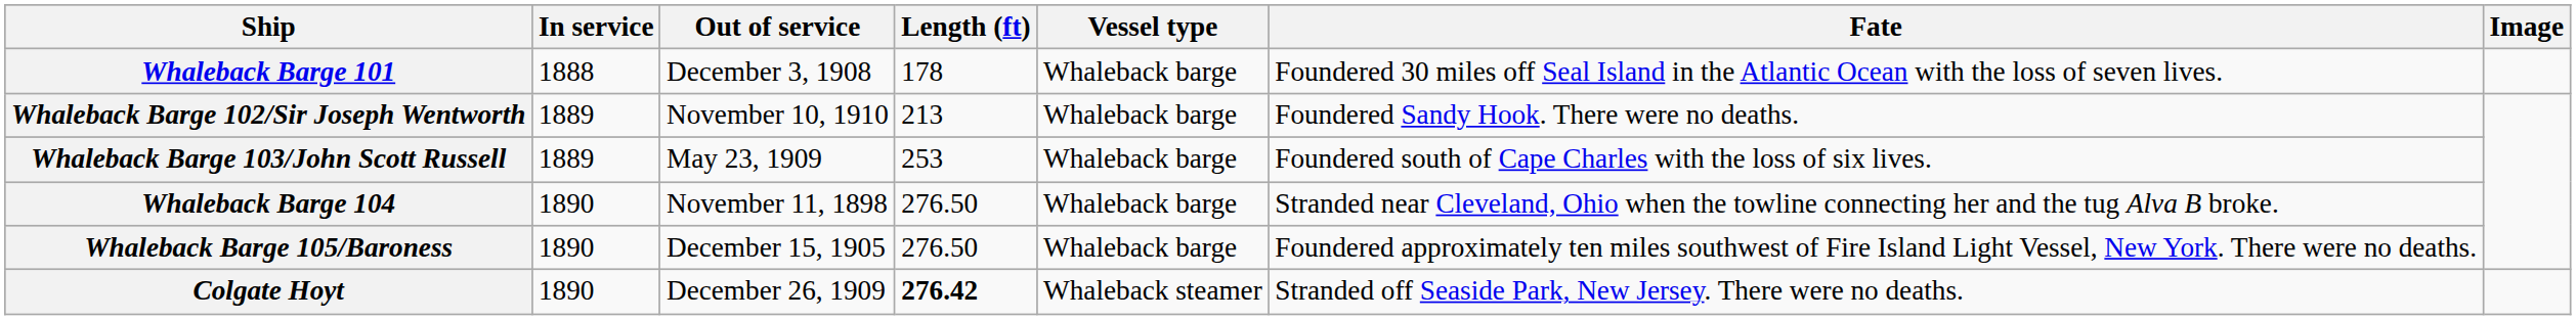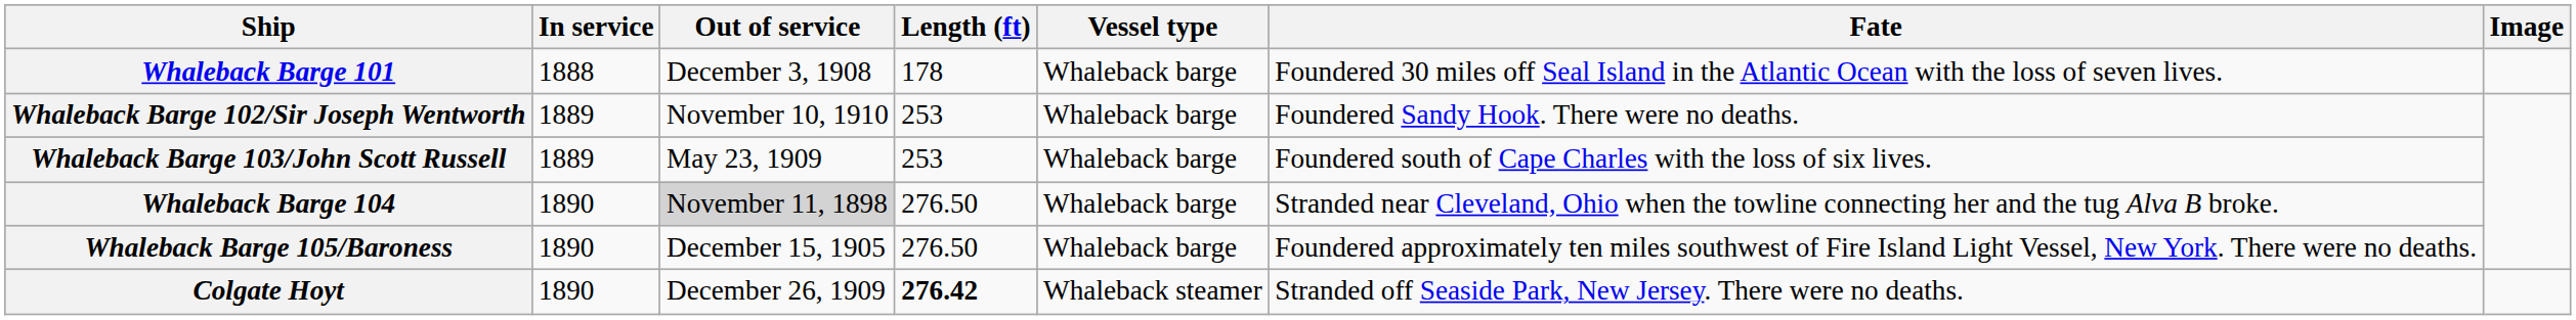Whaleback Barge 102/Sir Joseph Wentworth | Length (ft): 213 -> 253
Whaleback Barge 104 | Out of service: no background -> lightgrey background
